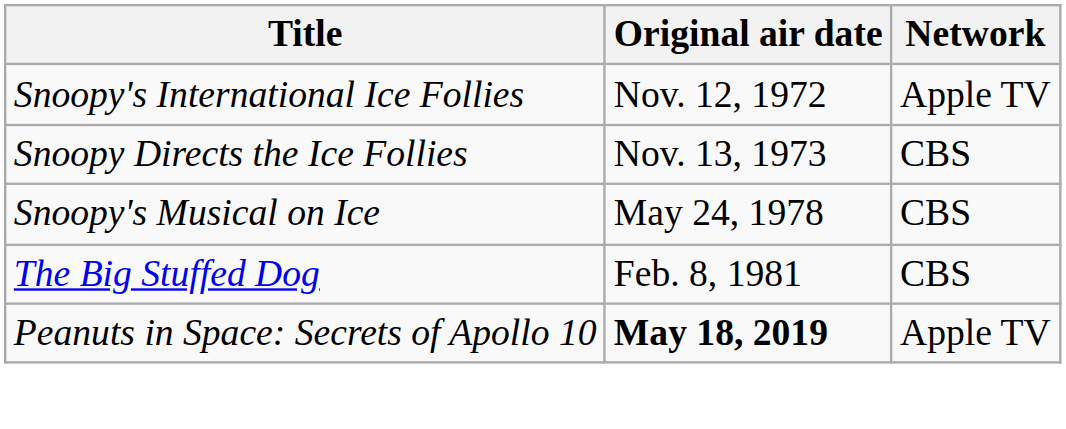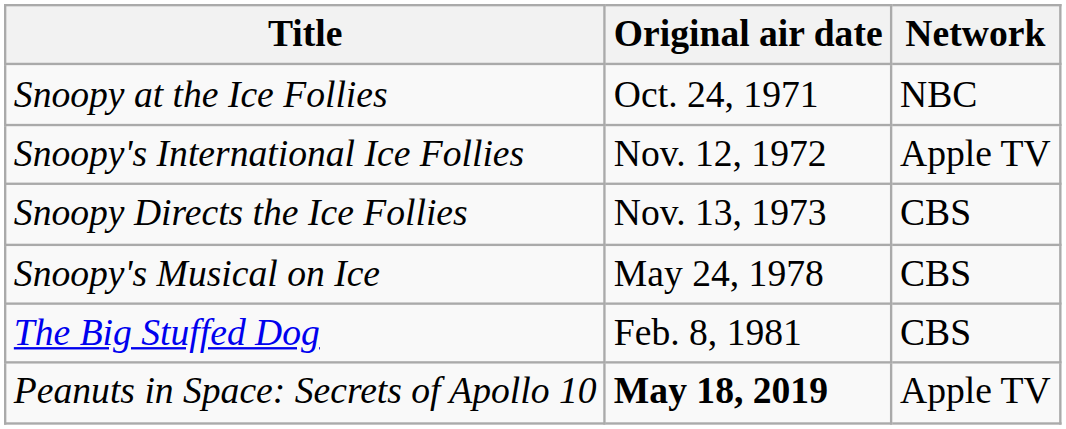+ row: Snoopy at the Ice Follies | Oct. 24, 1971 | NBC
